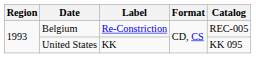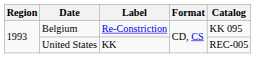Belgium | Catalog: REC-005 -> KK 095
United States | Catalog: KK 095 -> REC-005
